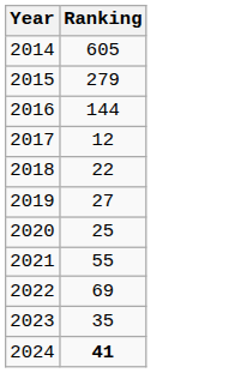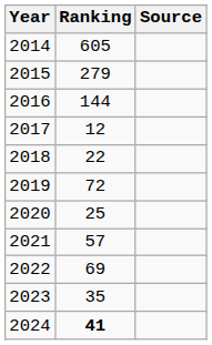+ column: Source
2019 | Ranking: 27 -> 72
2021 | Ranking: 55 -> 57
